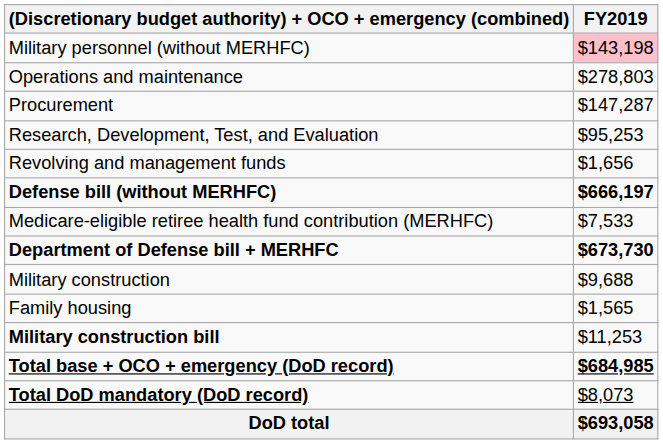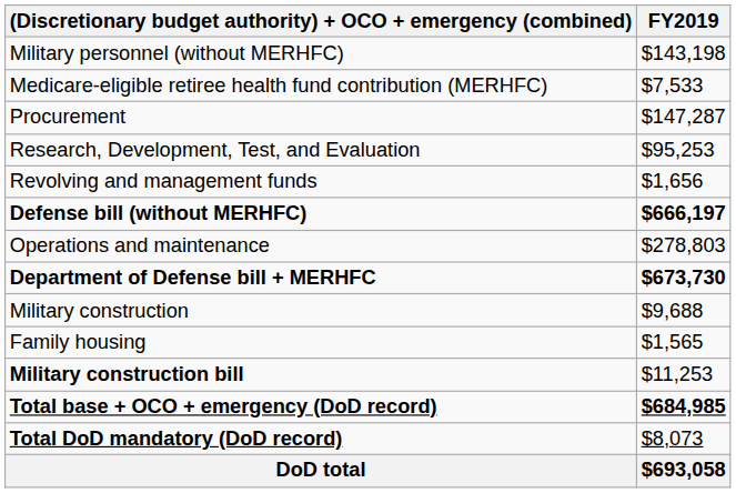Military personnel (without MERHFC) | FY2019: pink background -> no background
rows swapped: Operations and maintenance <-> Medicare-eligible retiree health fund contribution (MERHFC)
